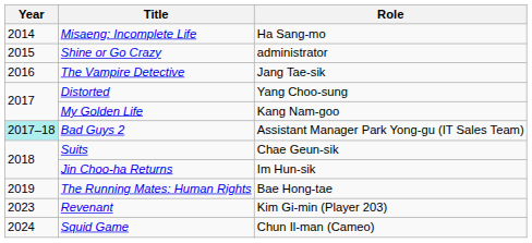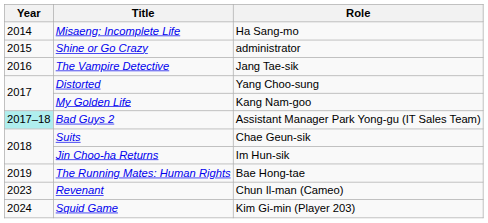Revenant | Role: Kim Gi-min (Player 203) -> Chun Il-man (Cameo)
Squid Game | Role: Chun Il-man (Cameo) -> Kim Gi-min (Player 203)
